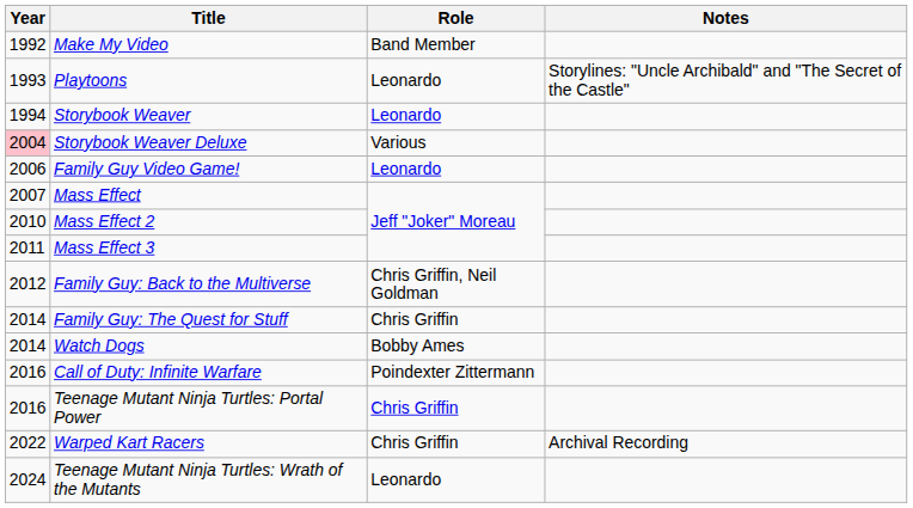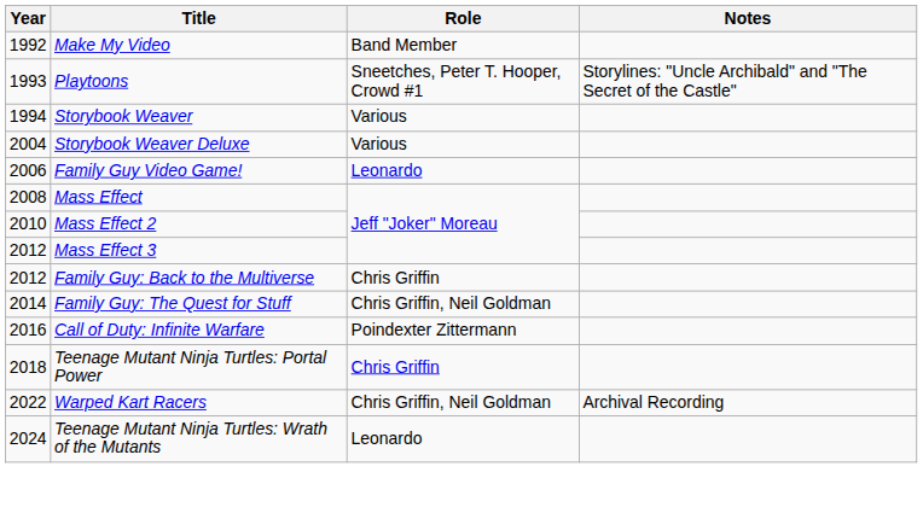Playtoons | Role: Leonardo -> Sneetches, Peter T. Hooper, Crowd #1
Storybook Weaver | Role: Leonardo -> Various
Storybook Weaver Deluxe | Year: pink background -> no background
Mass Effect | Year: 2007 -> 2008
Mass Effect 3 | Year: 2011 -> 2012
Family Guy: Back to the Multiverse | Role: Chris Griffin, Neil Goldman -> Chris Griffin
Family Guy: The Quest for Stuff | Role: Chris Griffin -> Chris Griffin, Neil Goldman
- row: 2014 | Watch Dogs | Bobby Ames
Teenage Mutant Ninja Turtles: Portal Power | Year: 2016 -> 2018
Warped Kart Racers | Role: Chris Griffin -> Chris Griffin, Neil Goldman
